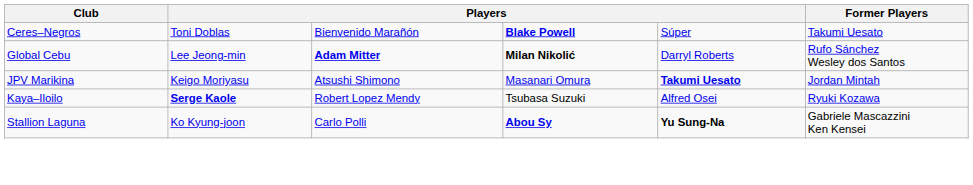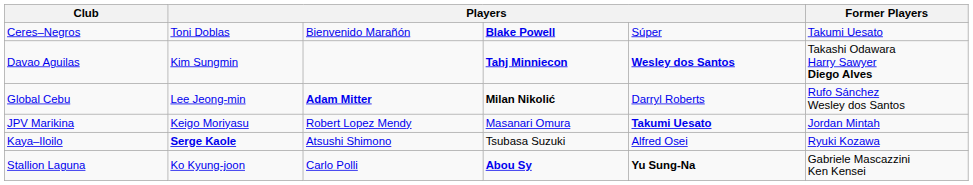+ row: Davao Aguilas | Kim Sungmin | Tahj Minniecon | Wesley dos Santos | Takashi Odawara Harry Sawyer Diego Alves
JPV Marikina | column 3: Atsushi Shimono -> Robert Lopez Mendy
Kaya–Iloilo | column 3: Robert Lopez Mendy -> Atsushi Shimono
